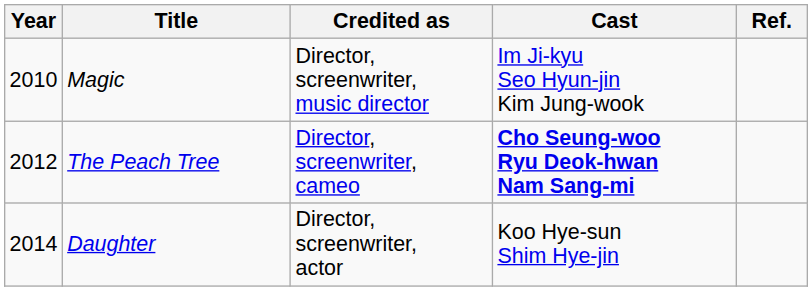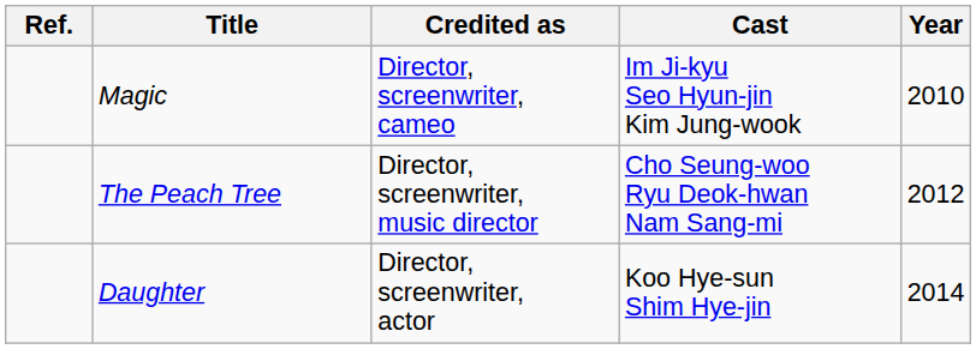columns swapped: Year <-> Ref.
Magic | Credited as: Director, screenwriter, music director -> Director, screenwriter, cameo
The Peach Tree | Credited as: Director, screenwriter, cameo -> Director, screenwriter, music director
The Peach Tree | Cast: bold -> normal
